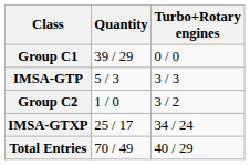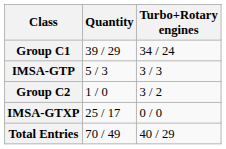Group C1 | Turbo+Rotary engines: 0 / 0 -> 34 / 24
IMSA-GTXP | Turbo+Rotary engines: 34 / 24 -> 0 / 0
